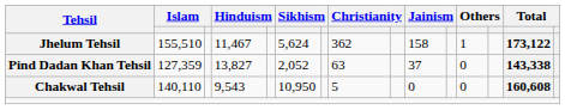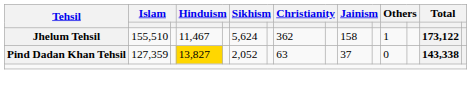Pind Dadan Khan Tehsil | column 4: no background -> gold background
- row: Chakwal Tehsil | 140,110 | 9,543 | 10,950 | 5 | 0 | 0 | 160,608
